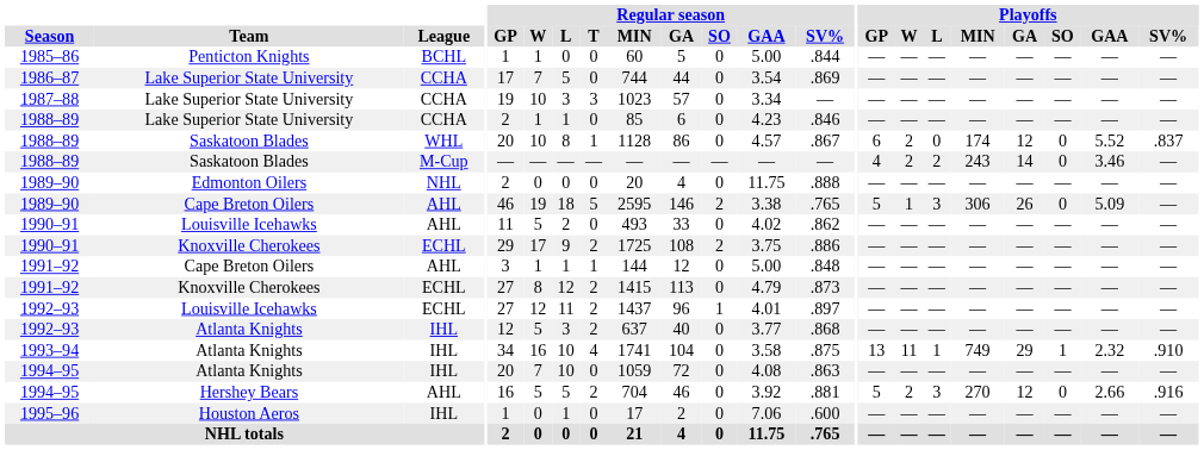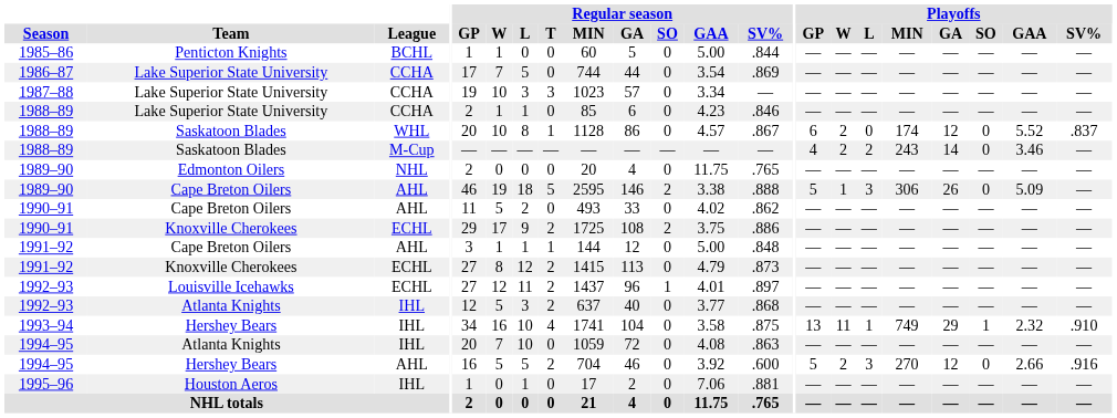1989–90 / NHL | Regular season / SV%: .888 -> .765
1989–90 / AHL | Regular season / SV%: .765 -> .888
1990–91 / AHL | Team: Louisville Icehawks -> Cape Breton Oilers
1993–94 | Team: Atlanta Knights -> Hershey Bears
1994–95 / AHL | Regular season / SV%: .881 -> .600
1995–96 | Regular season / SV%: .600 -> .881
